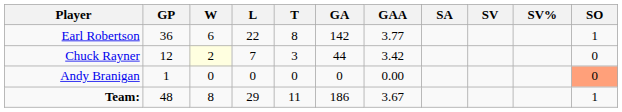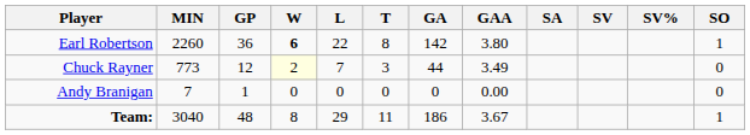+ column: MIN | 2260 | 773 | 7 | 3040
Earl Robertson | W: normal -> bold
Earl Robertson | GAA: 3.77 -> 3.80
Chuck Rayner | GAA: 3.42 -> 3.49
Andy Branigan | SO: lightsalmon background -> no background
